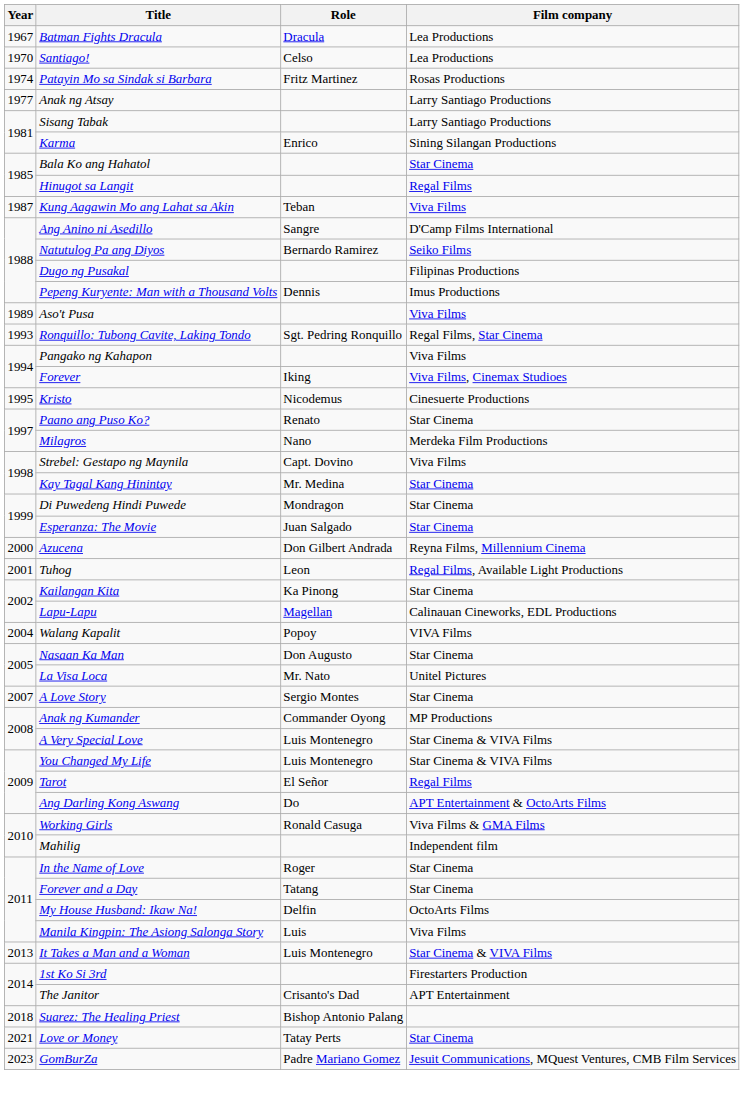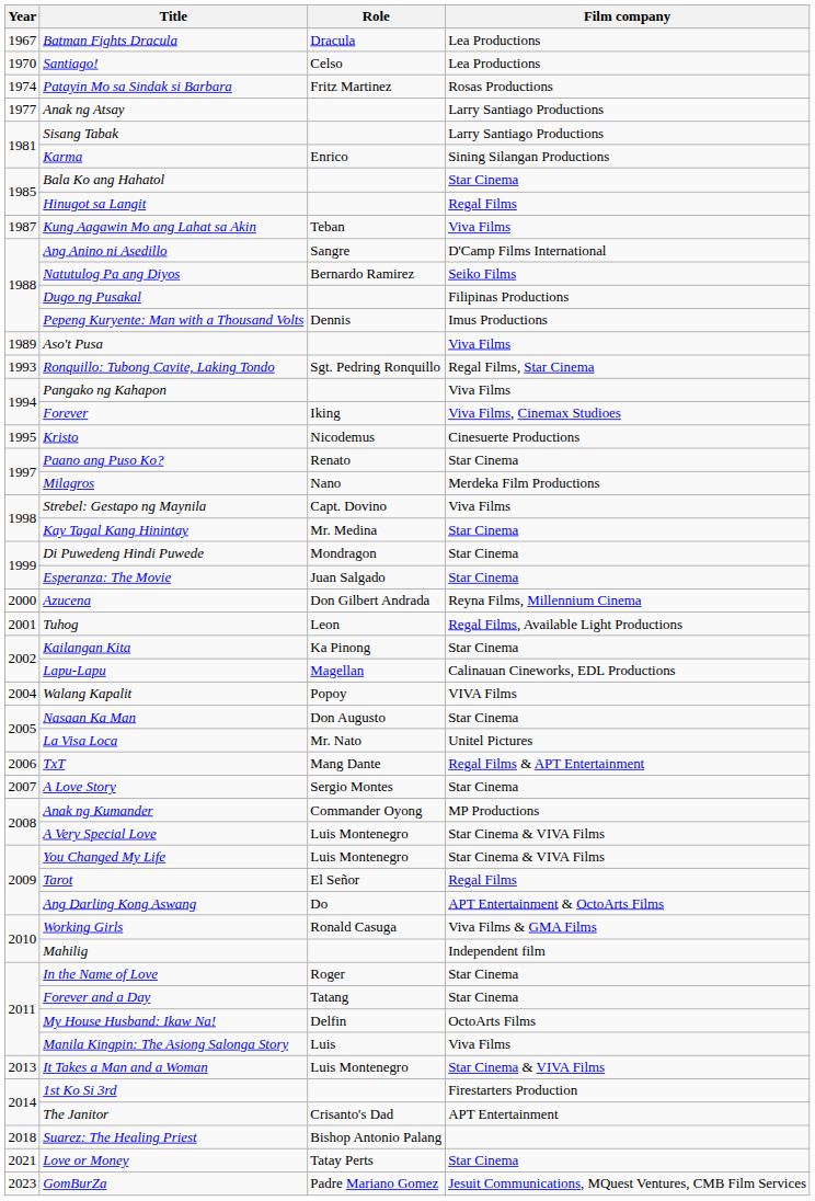+ row: 2006 | TxT | Mang Dante | Regal Films & APT Entertainment
